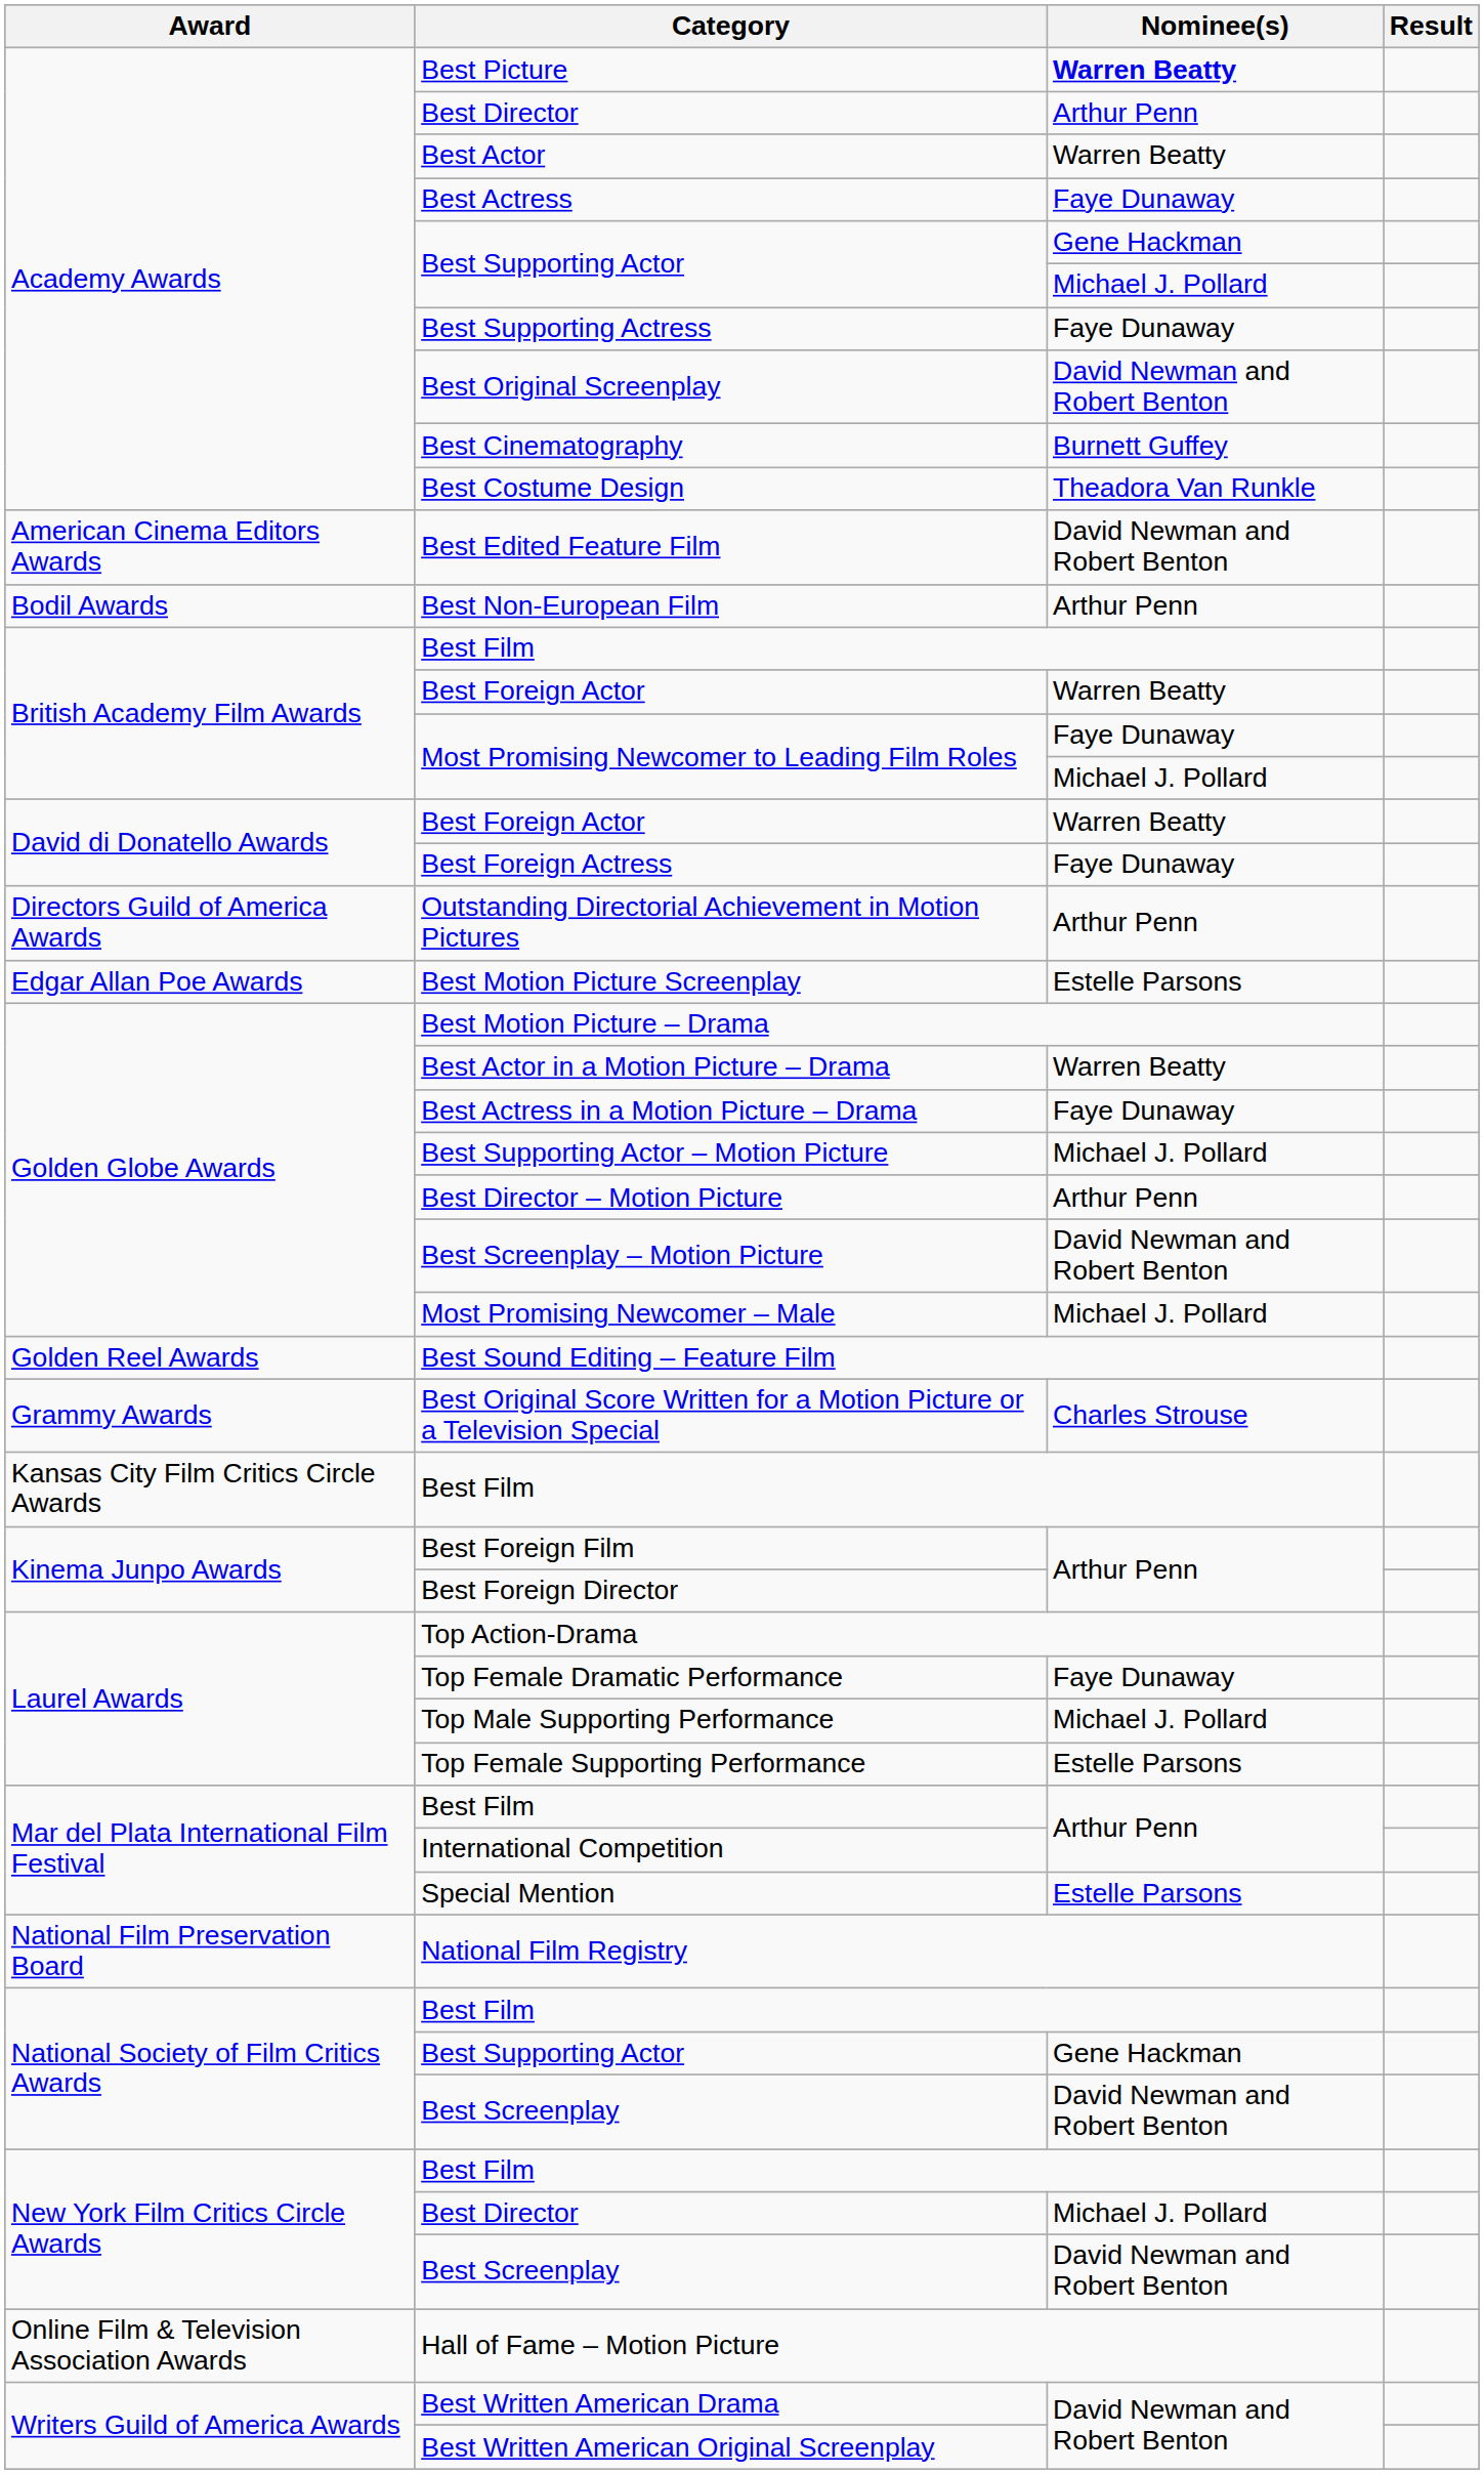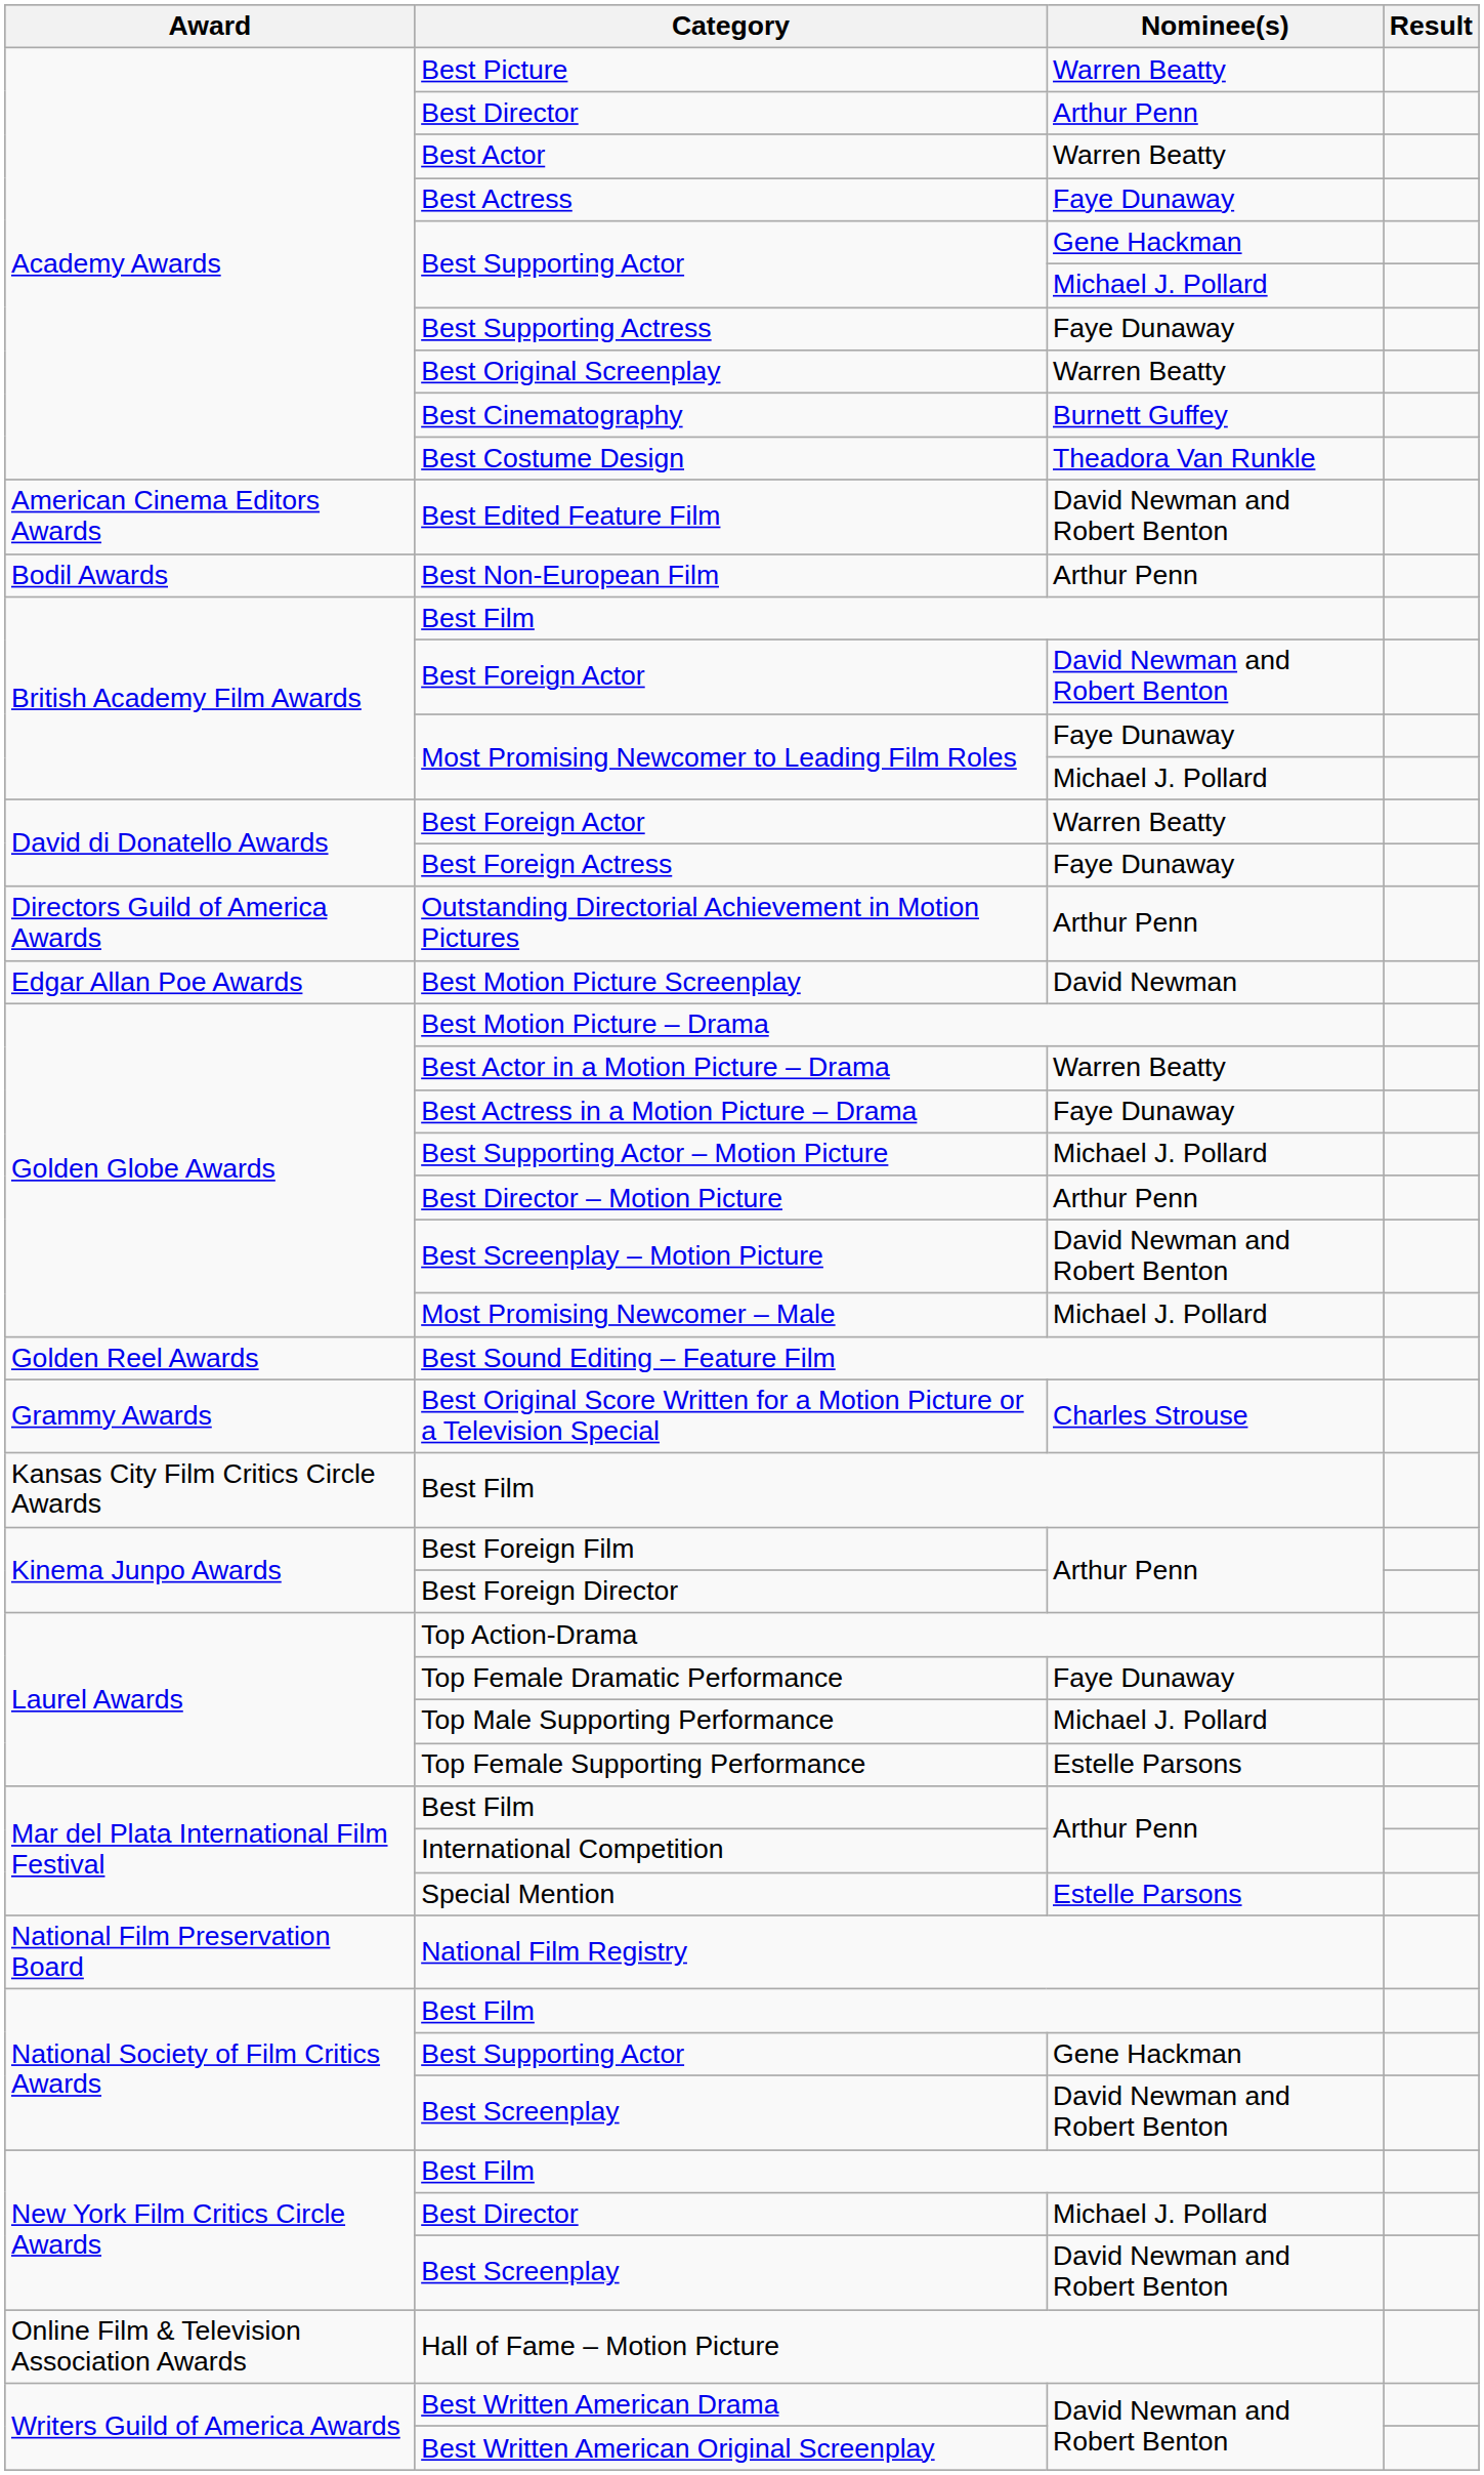Best Picture | Nominee(s): bold -> normal
Best Original Screenplay | Nominee(s): David Newman and Robert Benton -> Warren Beatty
British Academy Film Awards / Best Foreign Actor | Nominee(s): Warren Beatty -> David Newman and Robert Benton
Best Motion Picture Screenplay | Nominee(s): Estelle Parsons -> David Newman
